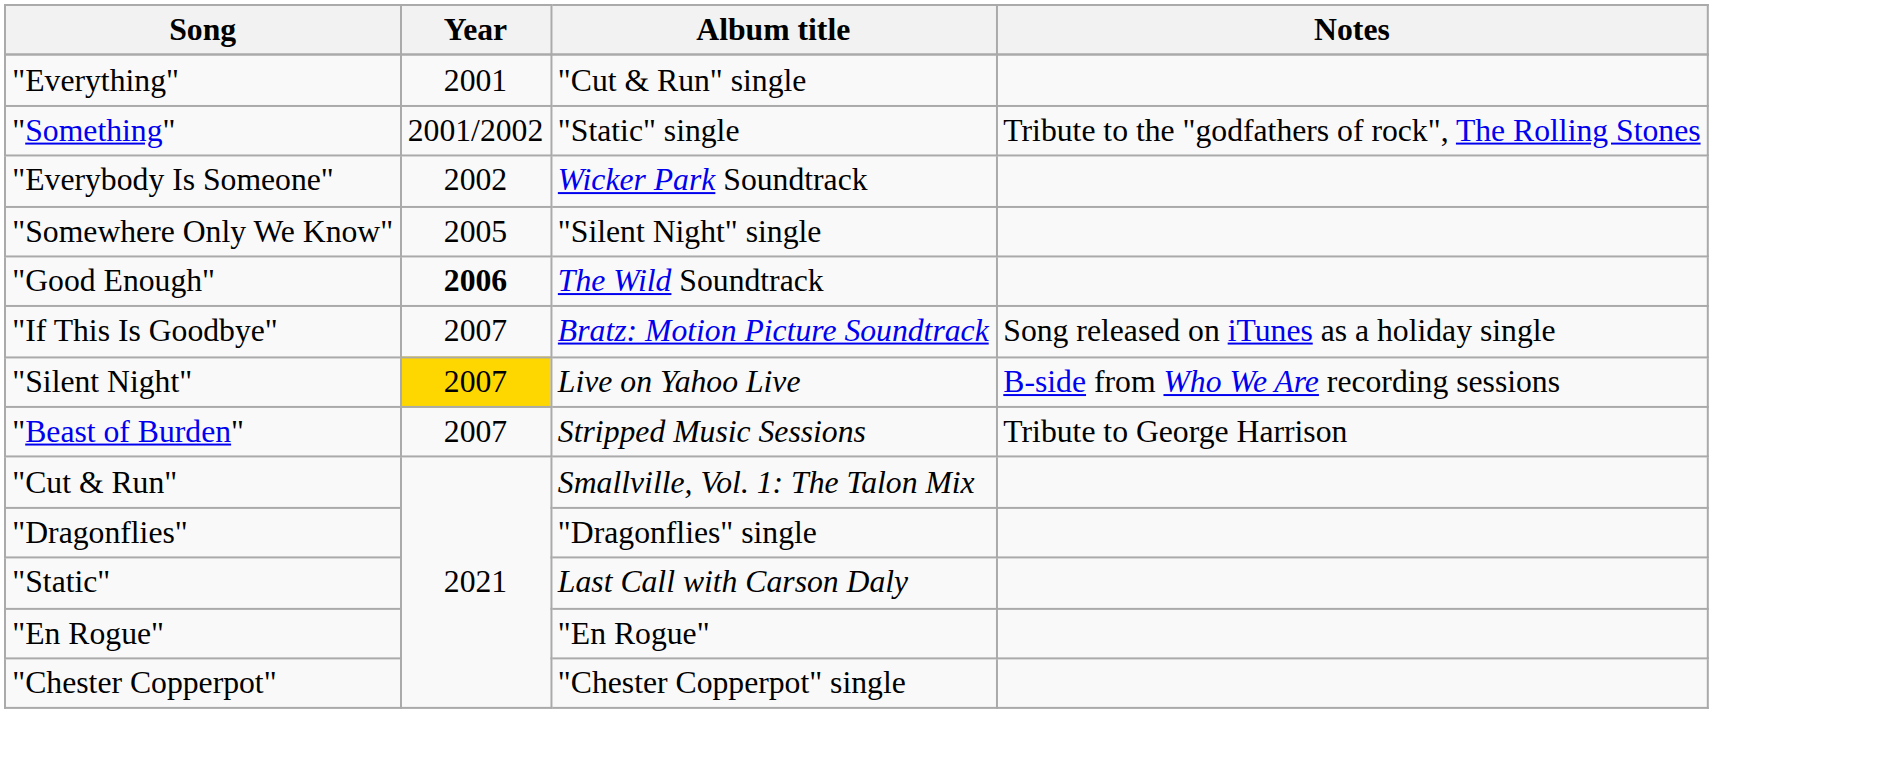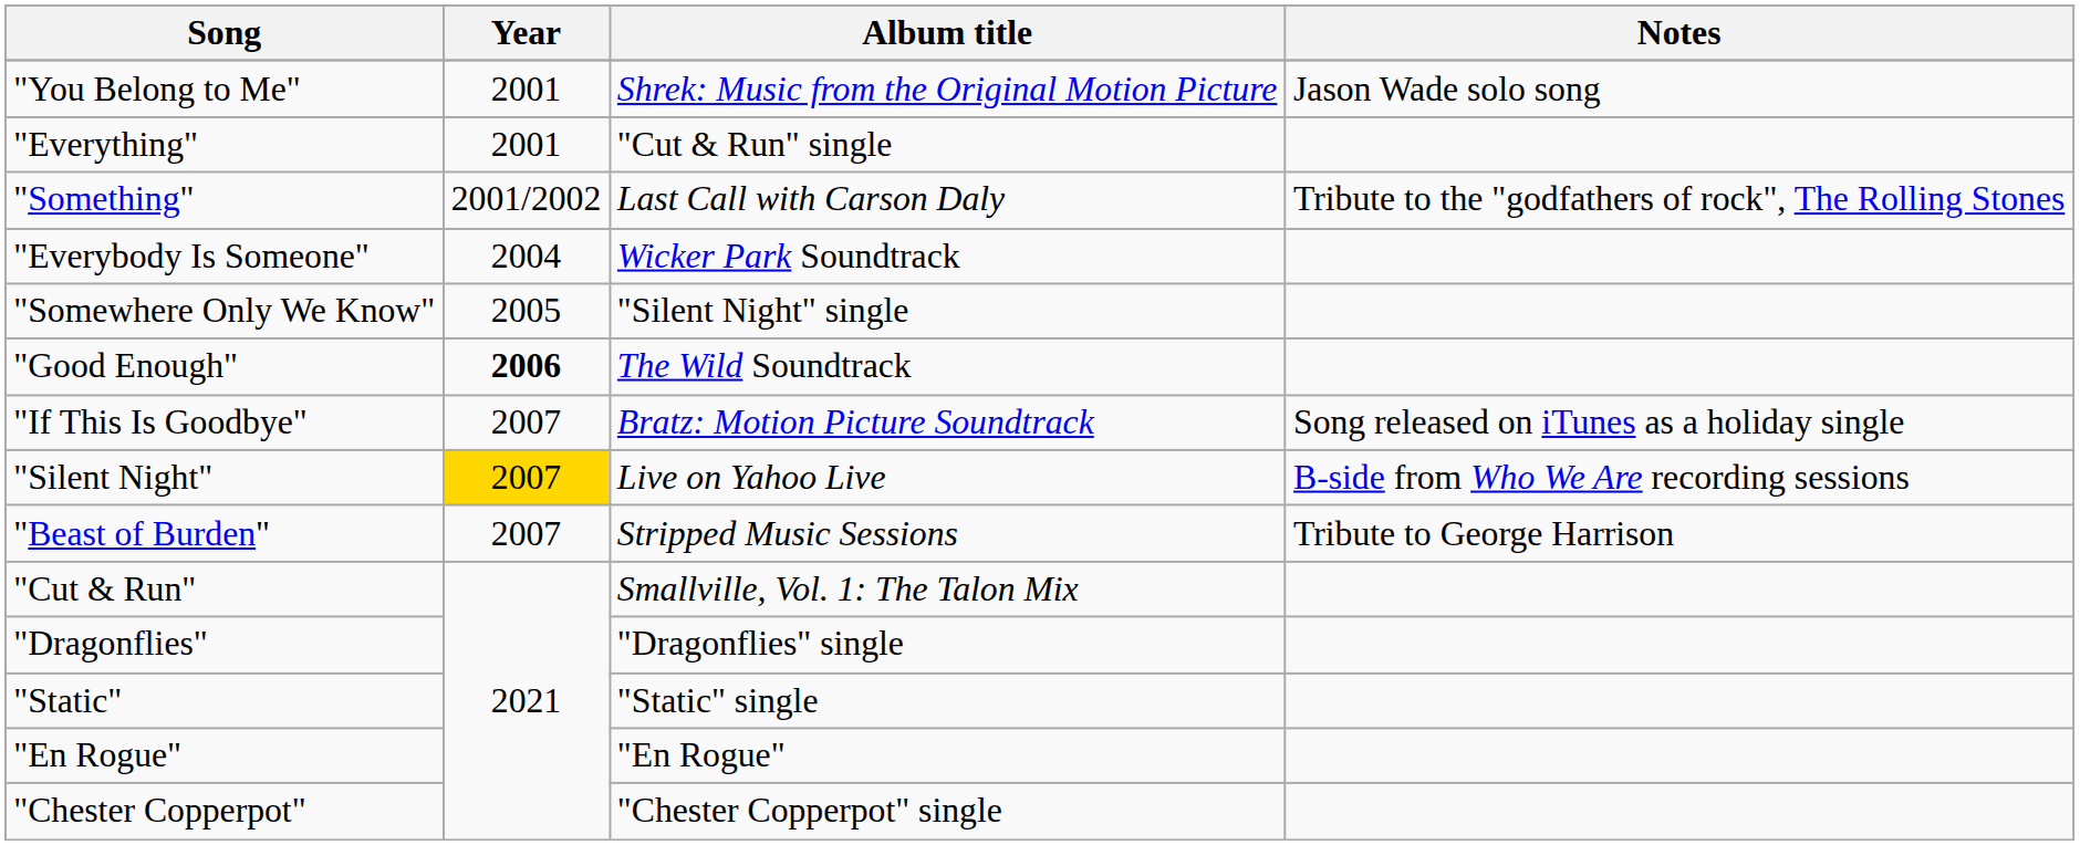+ row: "You Belong to Me" | 2001 | Shrek: Music from the Original Motion Picture | Jason Wade solo song
"Something" | Album title: "Static" single -> Last Call with Carson Daly
"Everybody Is Someone" | Year: 2002 -> 2004
"Static" | Album title: Last Call with Carson Daly -> "Static" single
